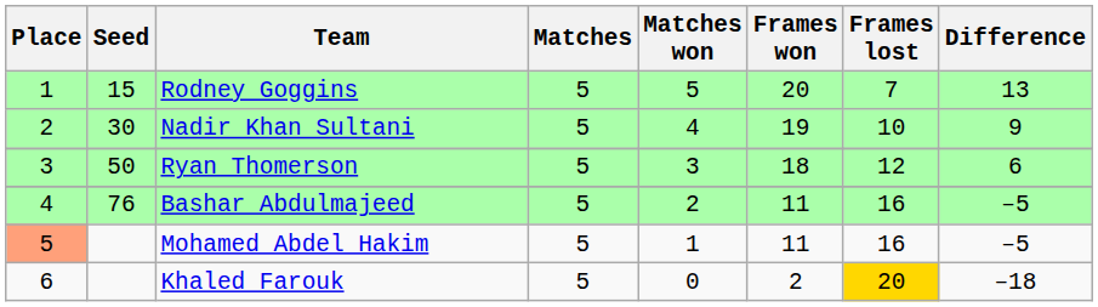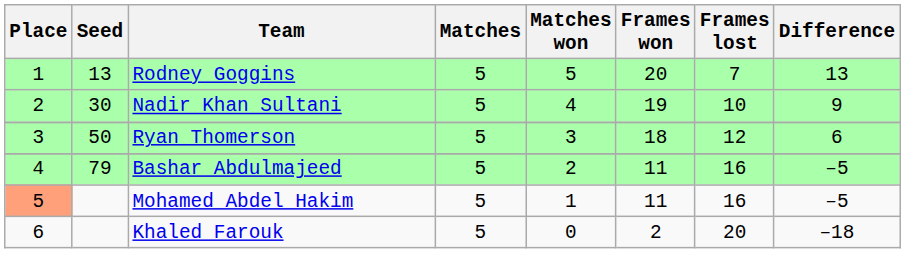Rodney Goggins | Seed: 15 -> 13
Bashar Abdulmajeed | Seed: 76 -> 79
Khaled Farouk | Frames lost: gold background -> no background
